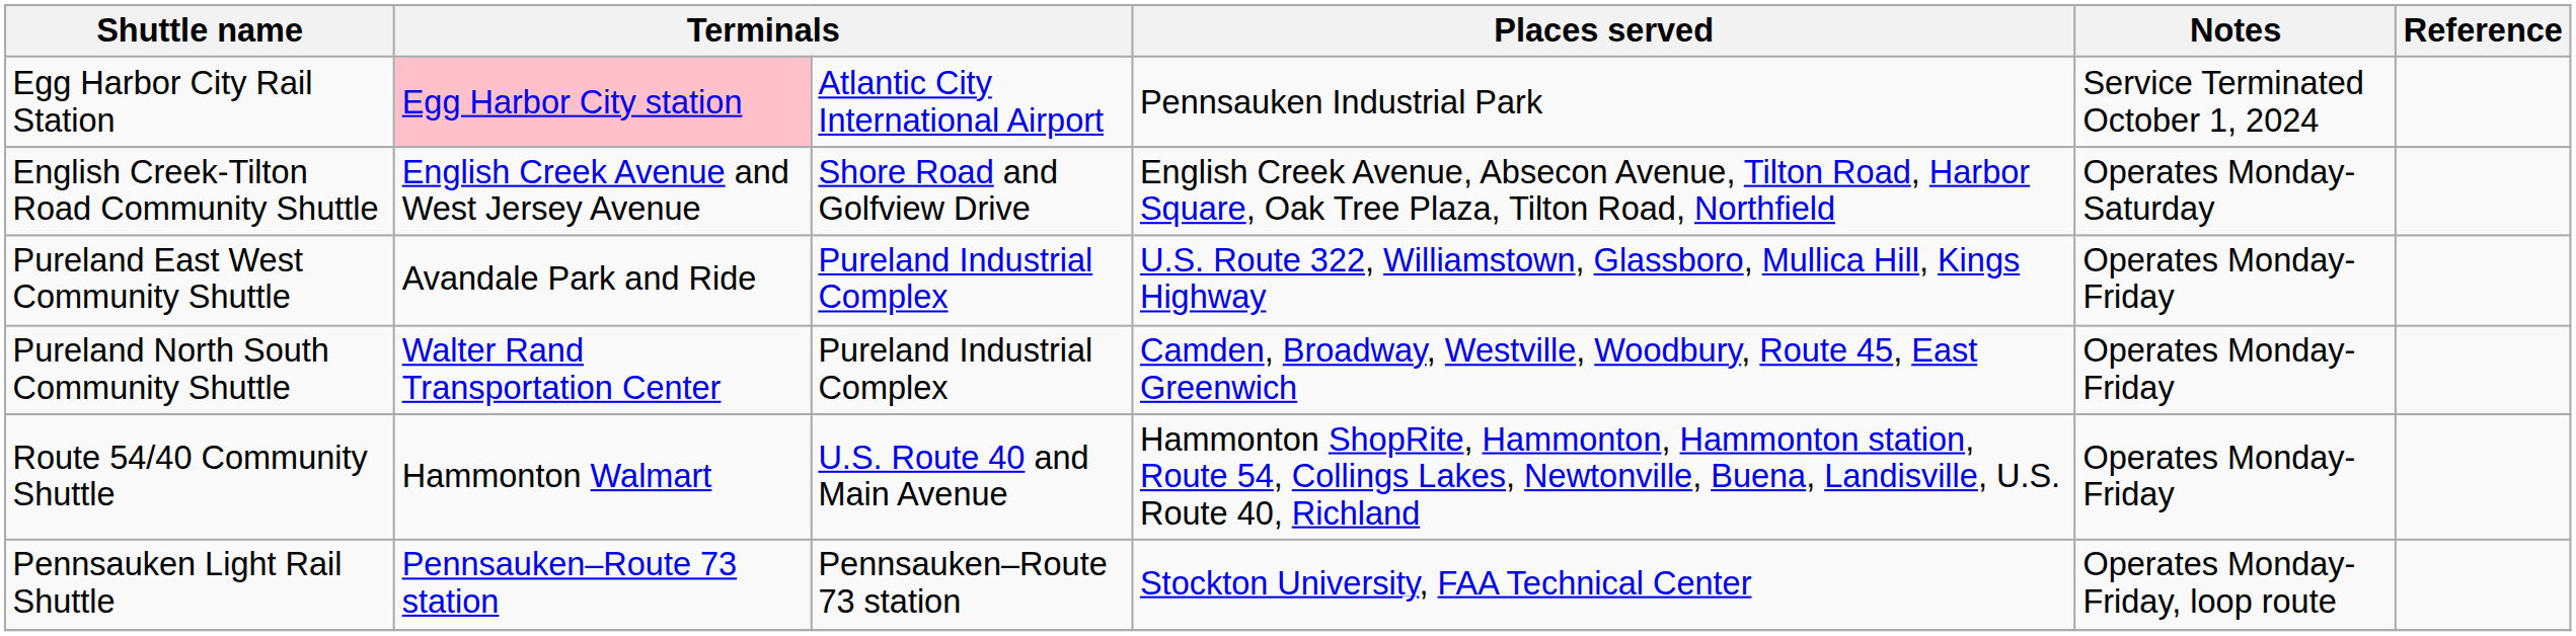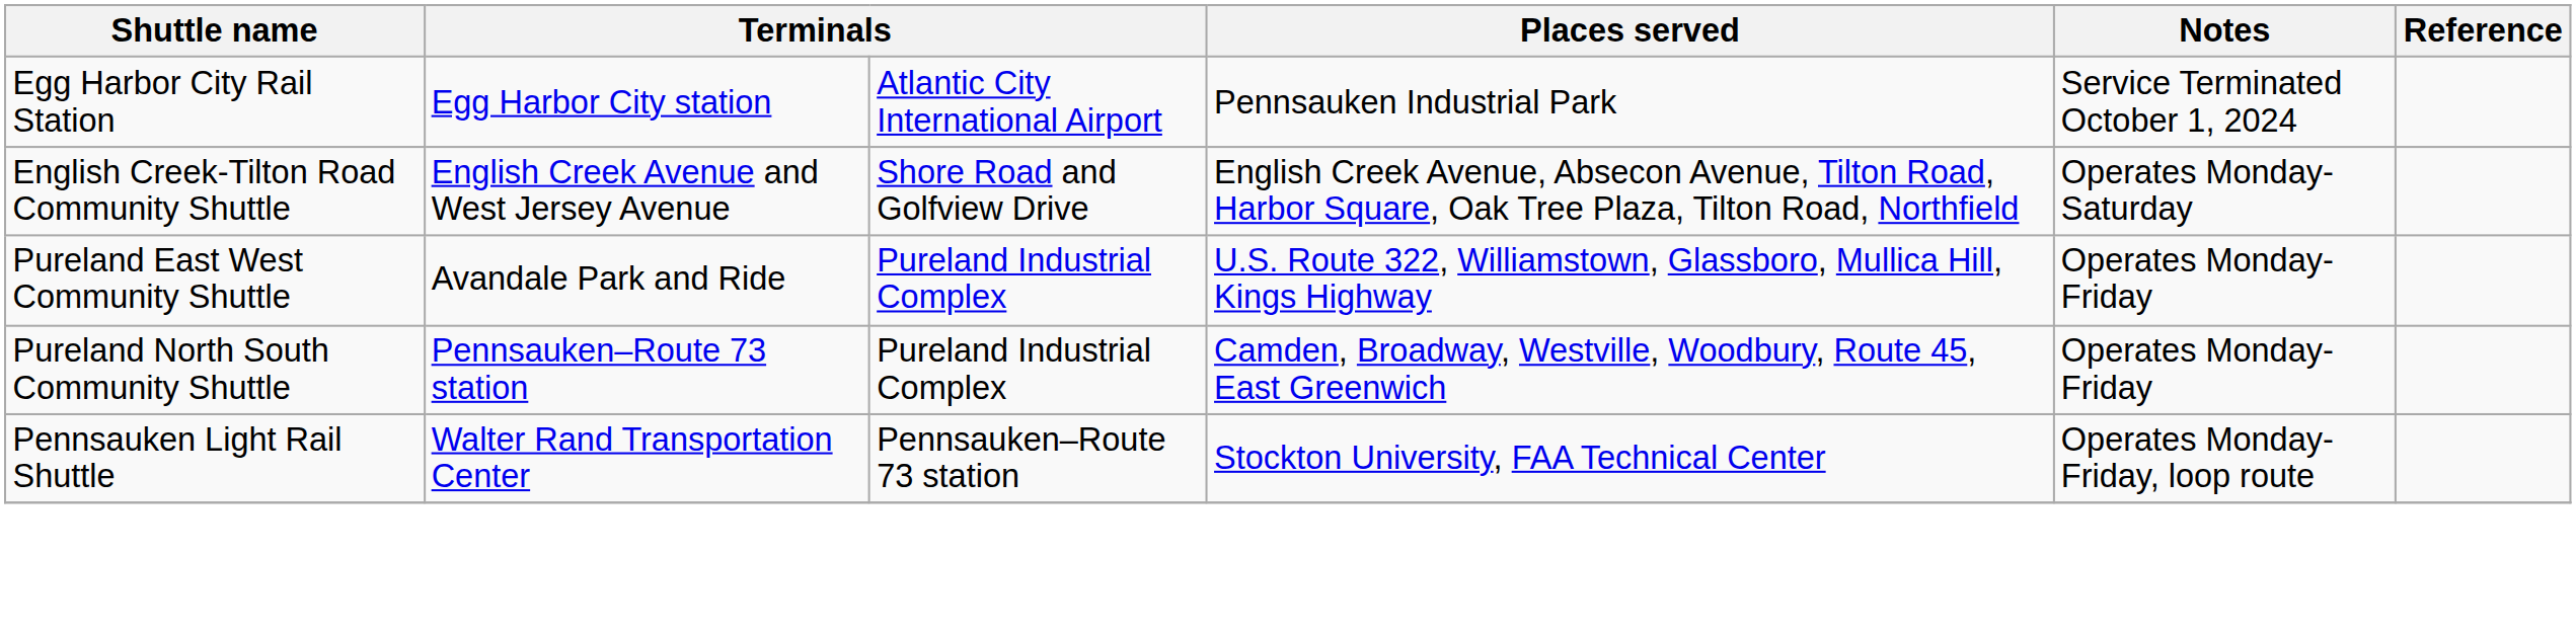Egg Harbor City Rail Station | column 2: pink background -> no background
Pureland North South Community Shuttle | column 2: Walter Rand Transportation Center -> Pennsauken–Route 73 station
- row: Route 54/40 Community Shuttle | Hammonton Walmart | U.S. Route 40 and Main Avenue | Hammonton ShopRite, Hammonton, Hammonton station, Route 54, Collings Lakes, Newtonville, Buena, Landisville, U.S. Route 40, Richland | Operates Monday-Friday
Pennsauken Light Rail Shuttle | column 2: Pennsauken–Route 73 station -> Walter Rand Transportation Center
